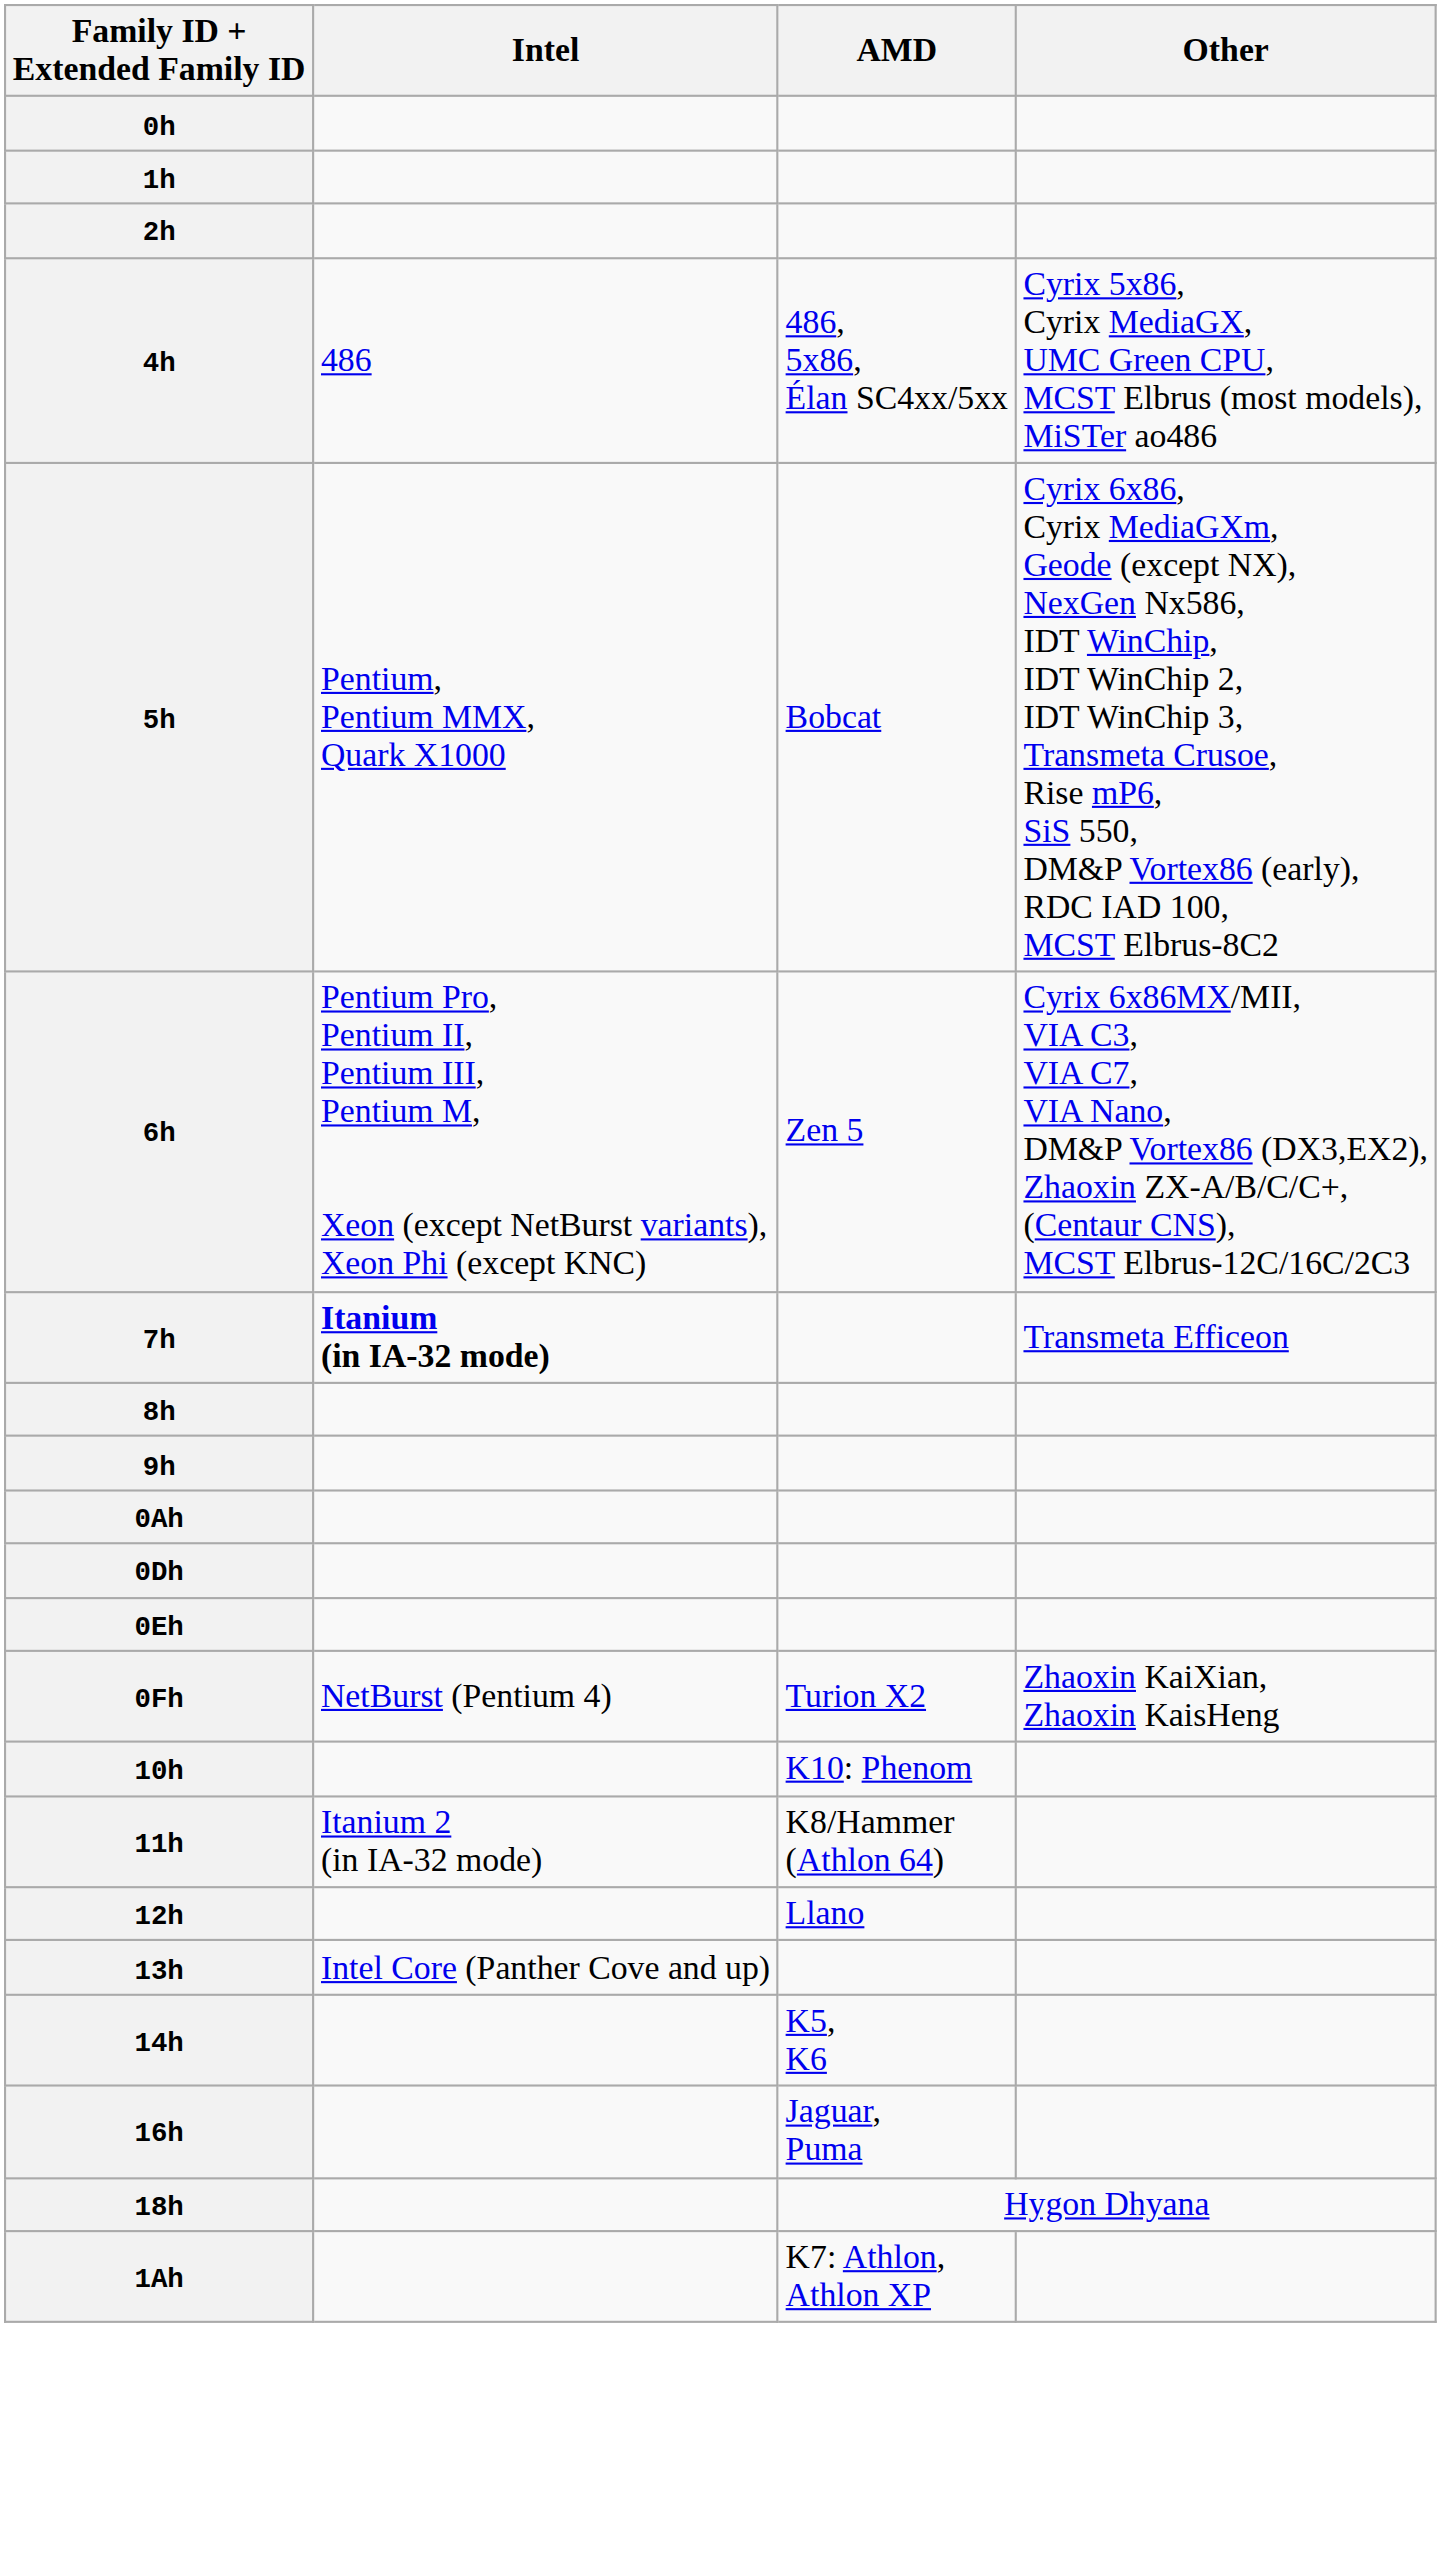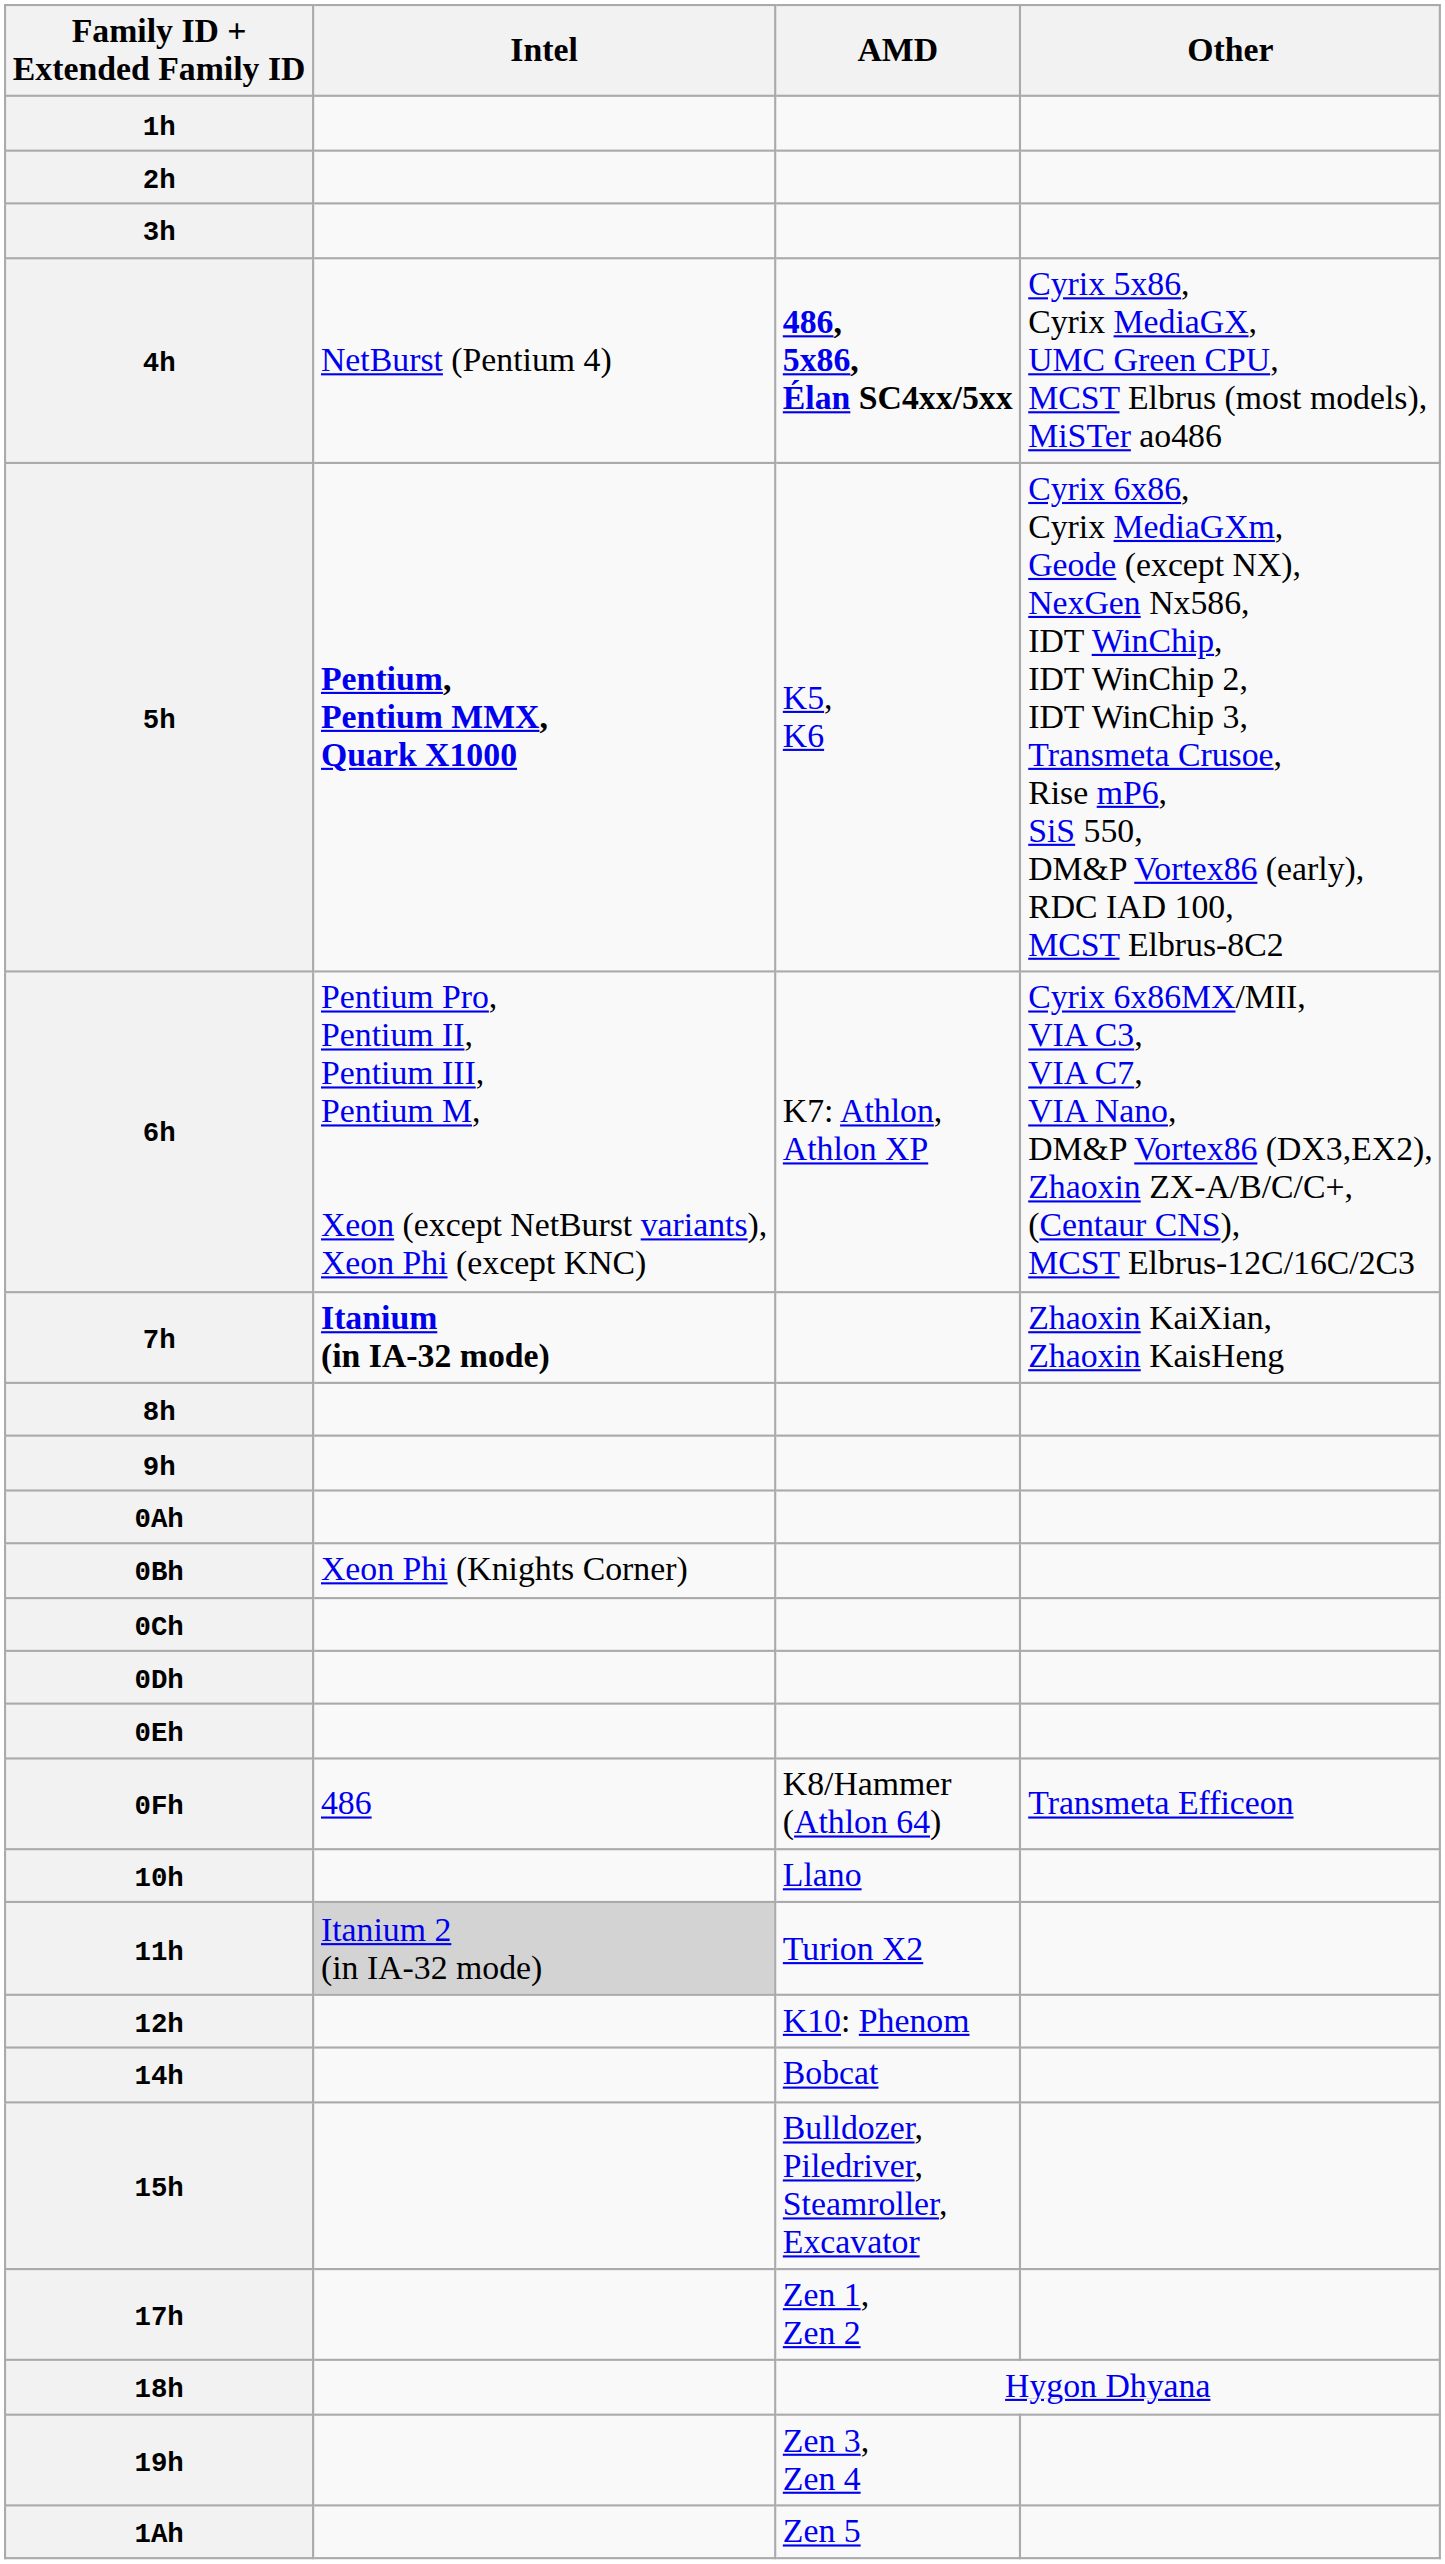- row: 0h
+ row: 3h
4h | Intel: 486 -> NetBurst (Pentium 4)
4h | AMD: normal -> bold
5h | Intel: normal -> bold
5h | AMD: Bobcat -> K5, K6
6h | AMD: Zen 5 -> K7: Athlon, Athlon XP
7h | Other: Transmeta Efficeon -> Zhaoxin KaiXian, Zhaoxin KaisHeng
+ row: 0Bh | Xeon Phi (Knights Corner)
+ row: 0Ch
0Fh | Intel: NetBurst (Pentium 4) -> 486
0Fh | AMD: Turion X2 -> K8/Hammer (Athlon 64)
0Fh | Other: Zhaoxin KaiXian, Zhaoxin KaisHeng -> Transmeta Efficeon
10h | AMD: K10: Phenom -> Llano
11h | Intel: no background -> lightgrey background
11h | AMD: K8/Hammer (Athlon 64) -> Turion X2
12h | AMD: Llano -> K10: Phenom
- row: 13h | Intel Core (Panther Cove and up)
14h | AMD: K5, K6 -> Bobcat
+ row: 15h | Bulldozer, Piledriver, Steamroller, Excavator
- row: 16h | Jaguar, Puma
+ row: 17h | Zen 1, Zen 2
+ row: 19h | Zen 3, Zen 4
1Ah | AMD: K7: Athlon, Athlon XP -> Zen 5
